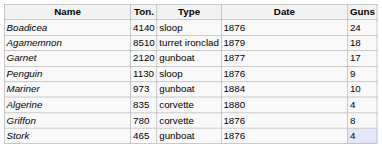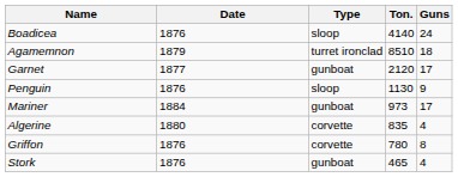columns swapped: Date <-> Ton.
Mariner | Guns: 10 -> 17
Stork | Guns: lavender background -> no background
